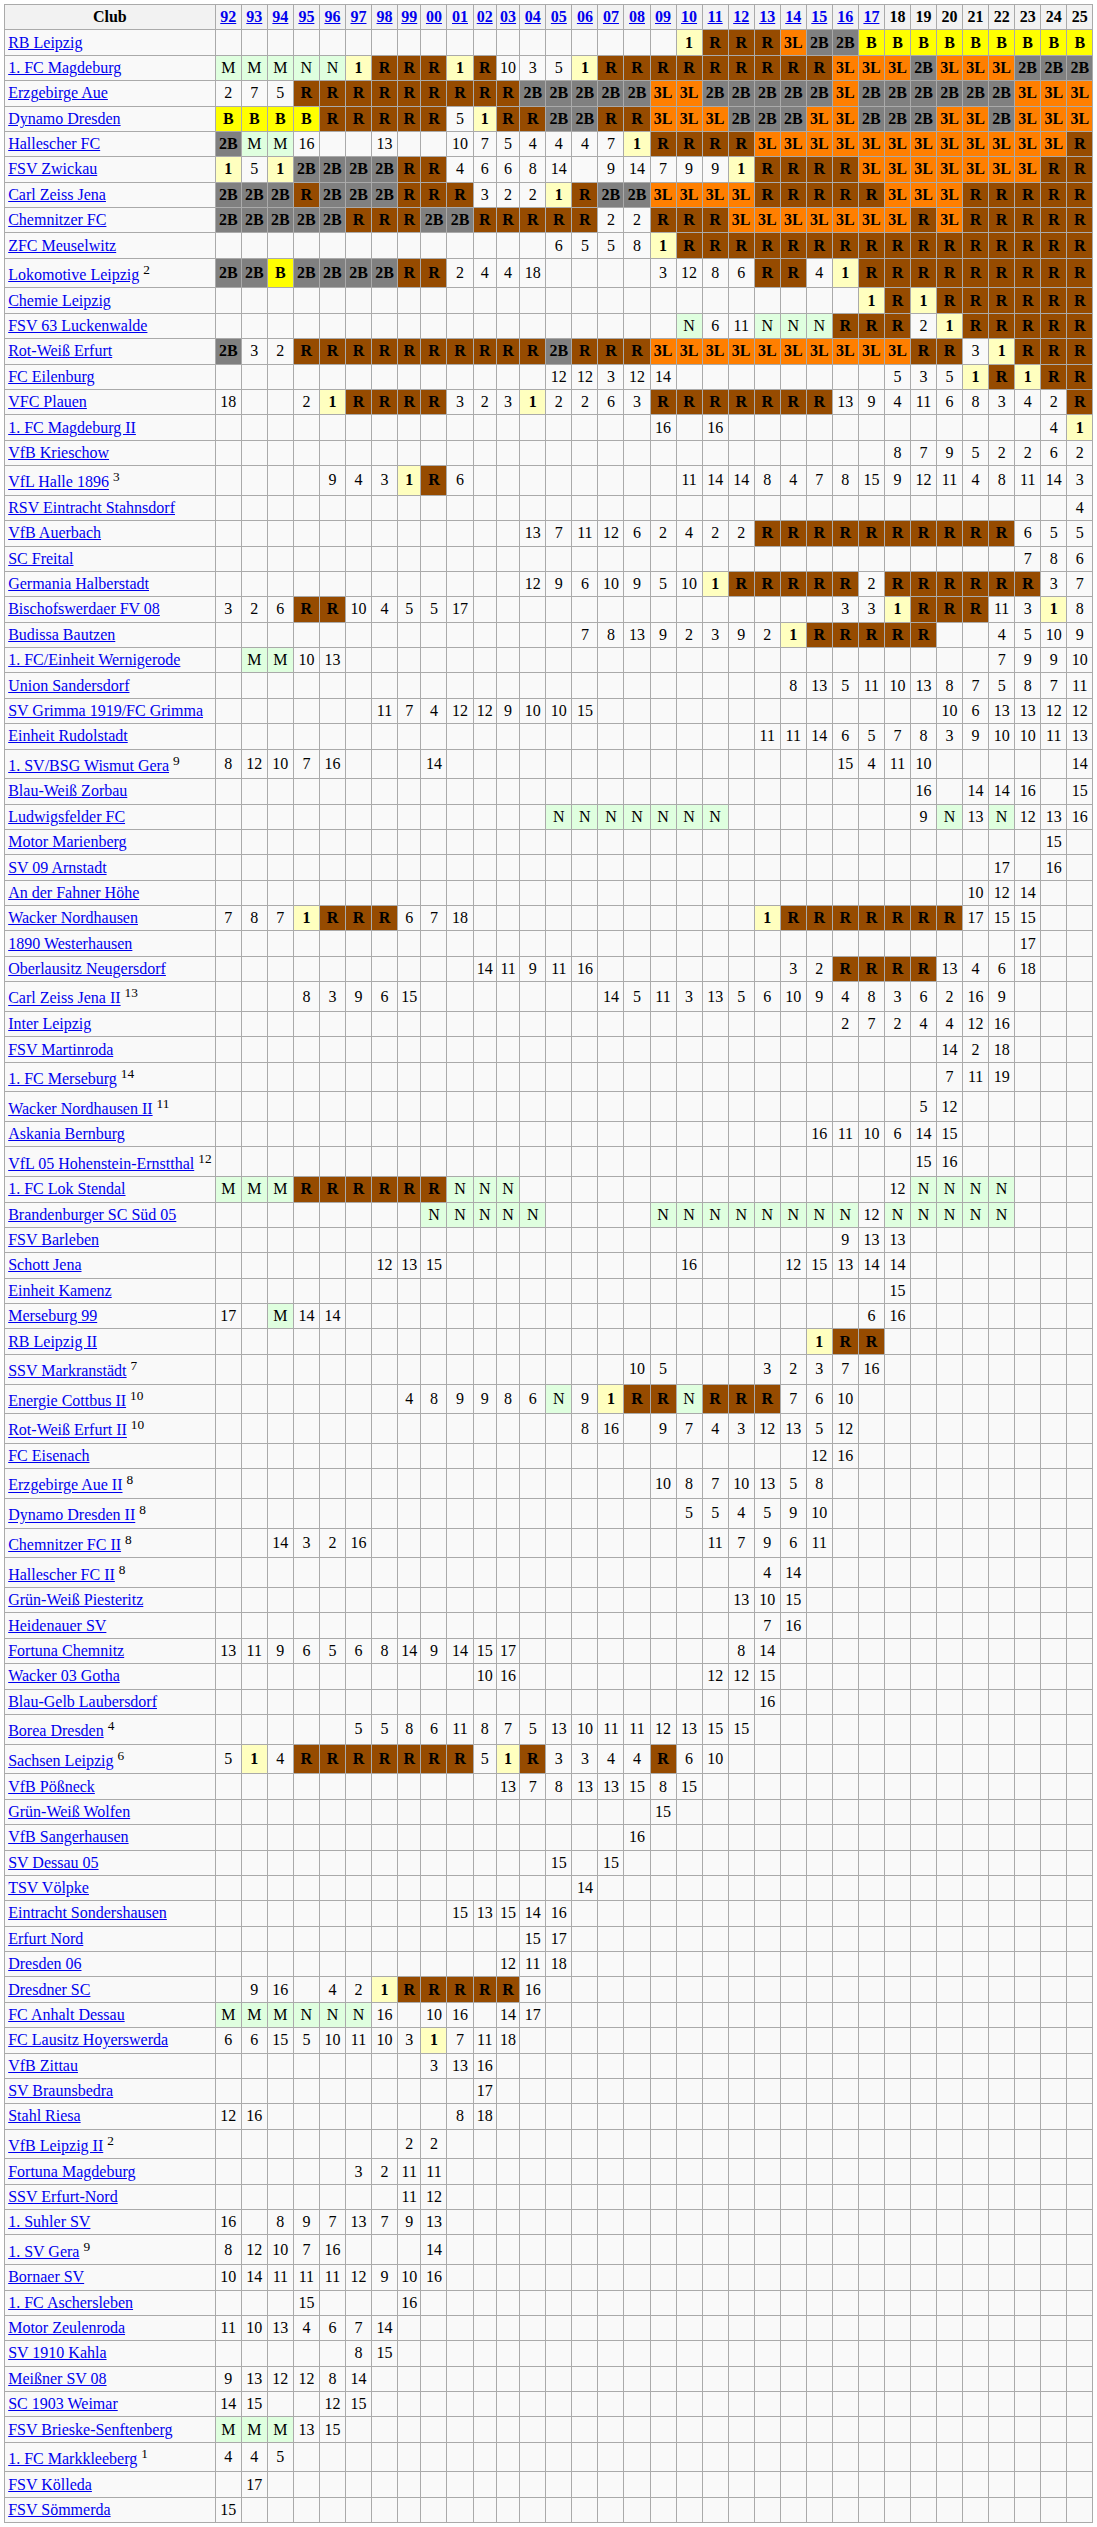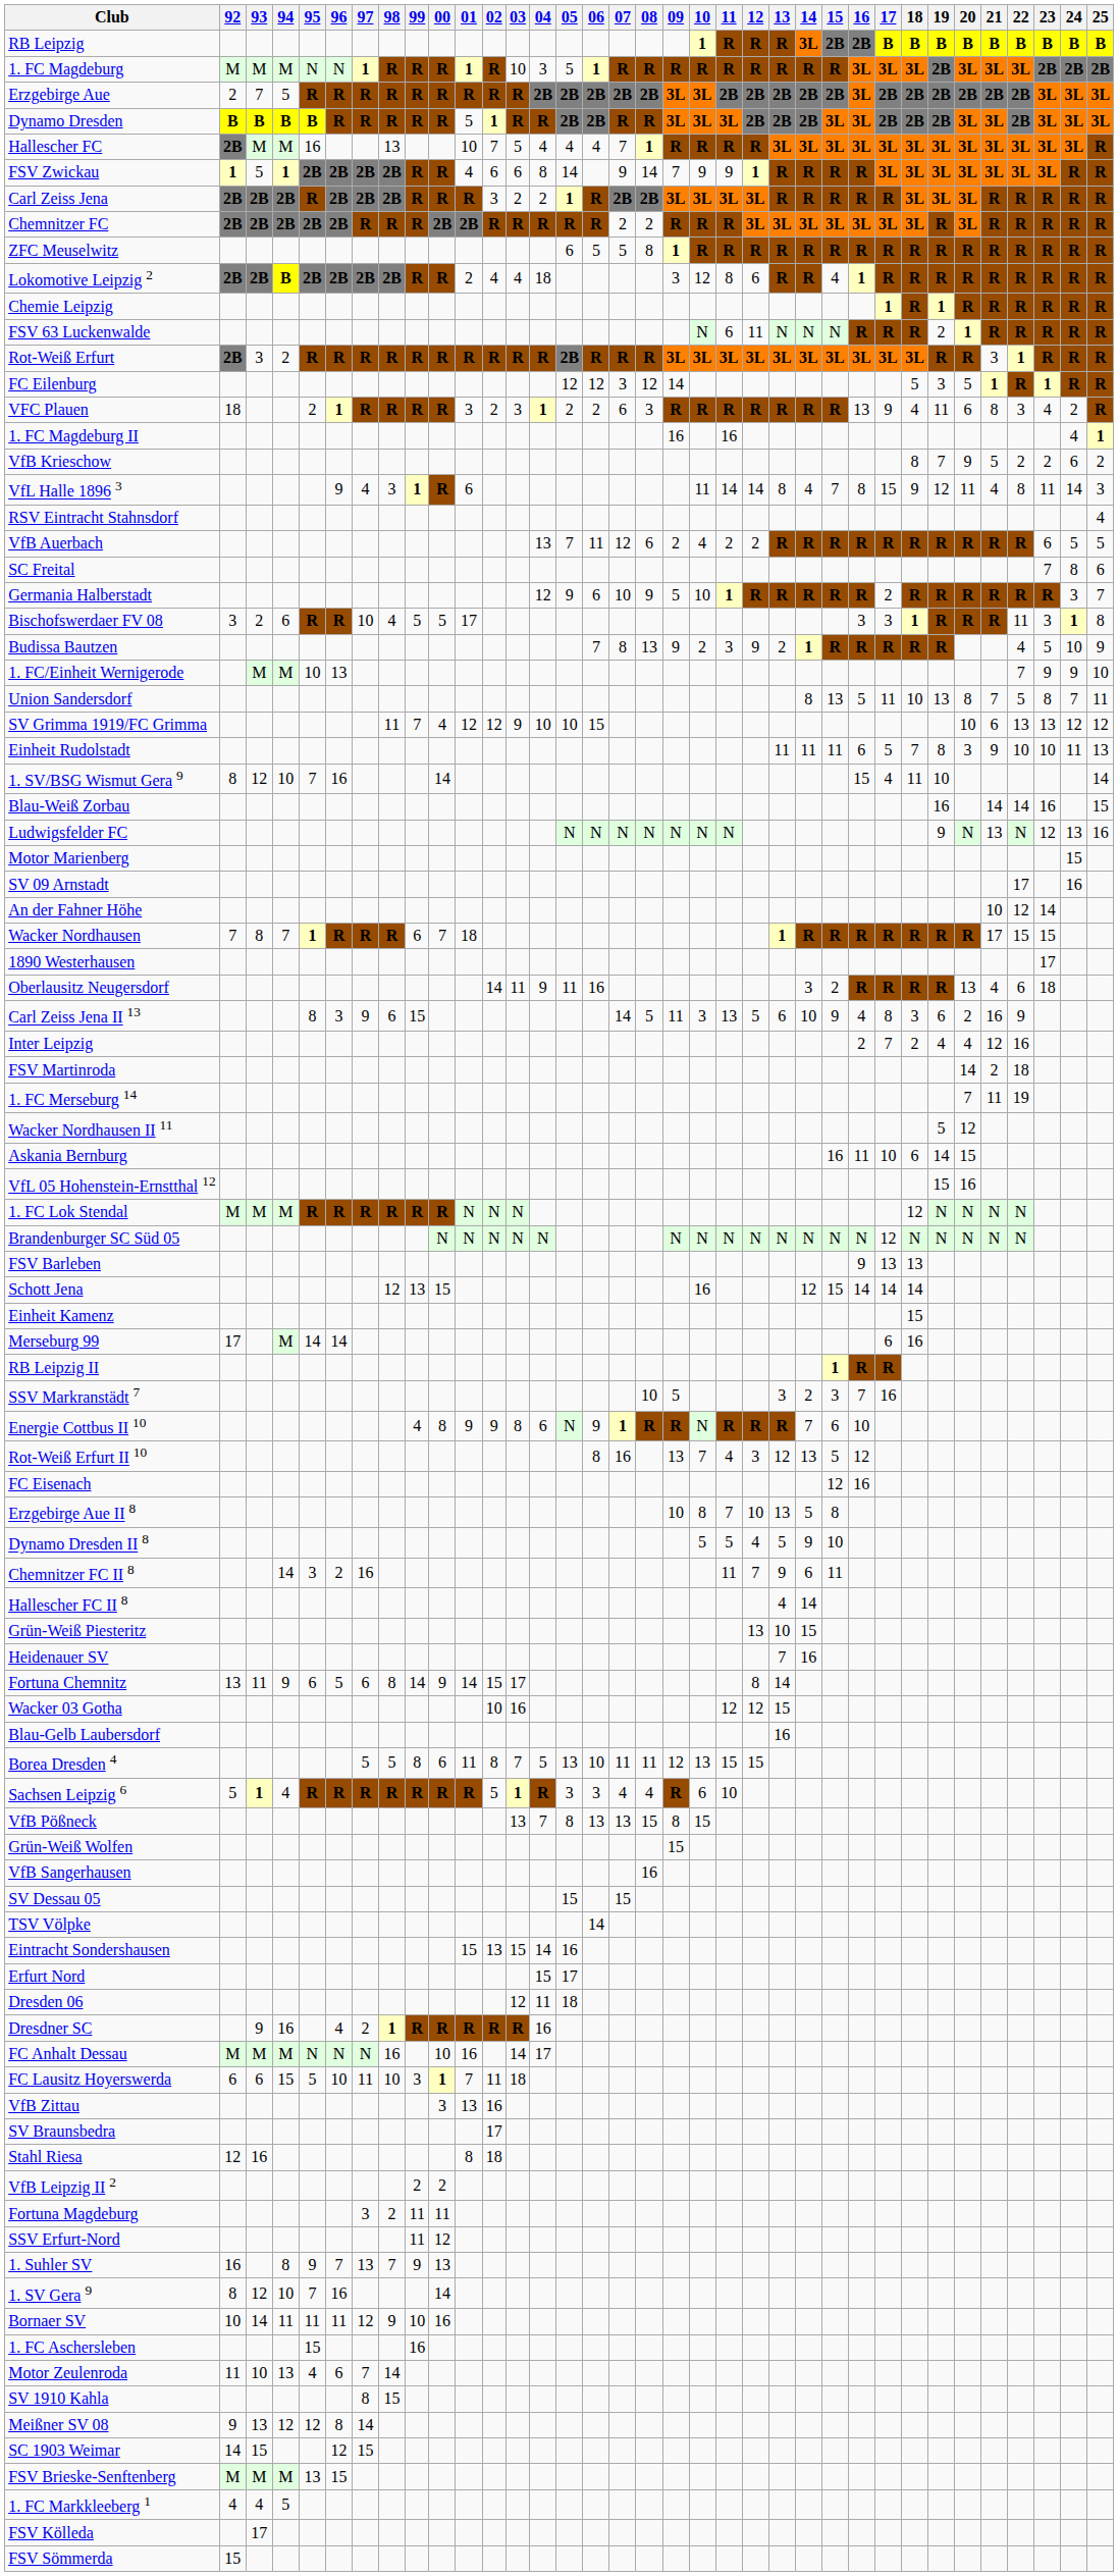Einheit Rudolstadt | 15: 14 -> 11
Schott Jena | 16: 13 -> 14
Rot-Weiß Erfurt II 10 | 09: 9 -> 13
